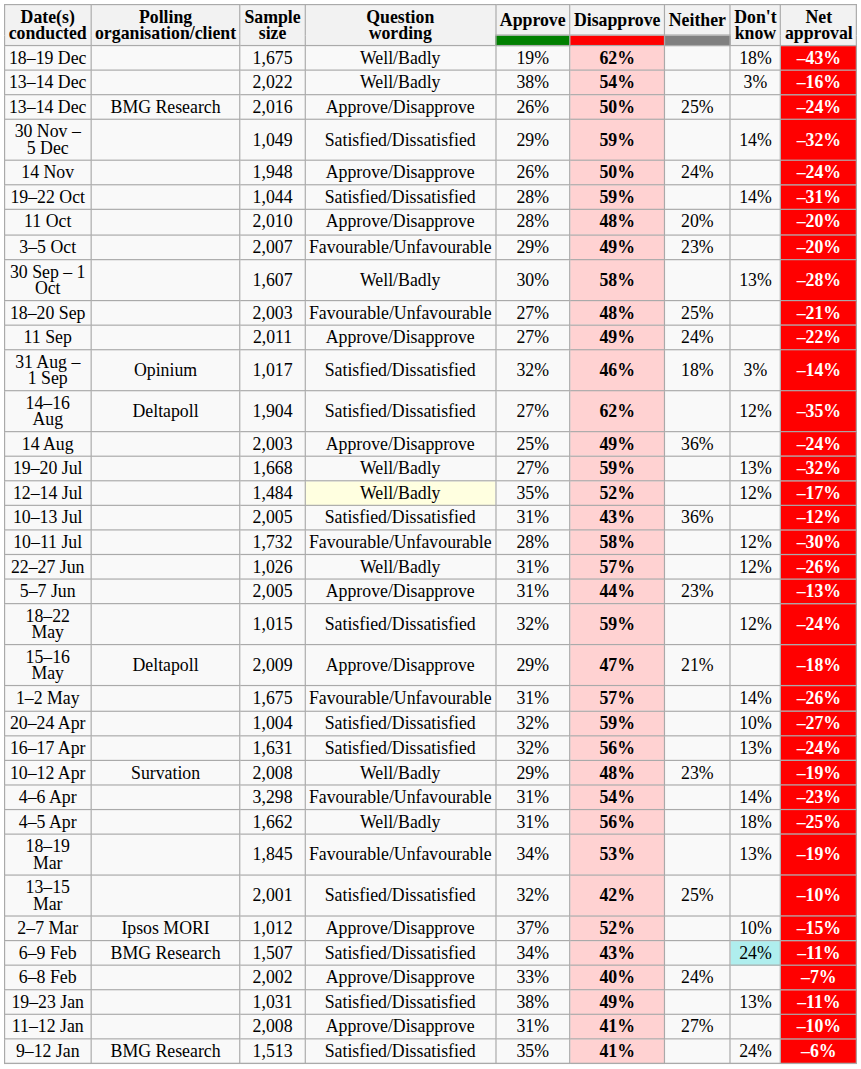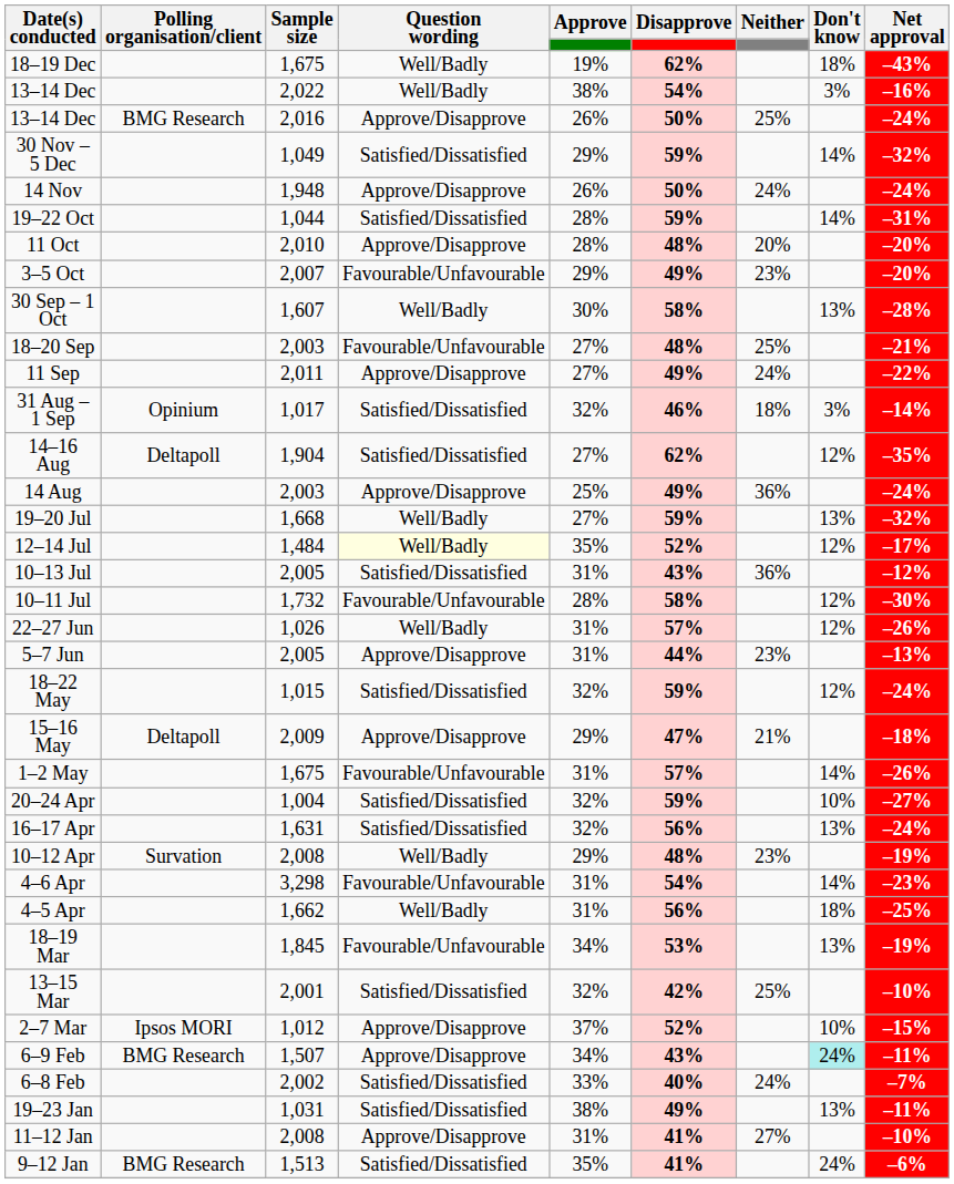6–9 Feb | Question wording: Satisfied/Dissatisfied -> Approve/Disapprove
6–8 Feb | Question wording: Approve/Disapprove -> Satisfied/Dissatisfied
